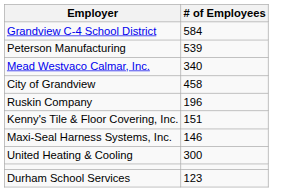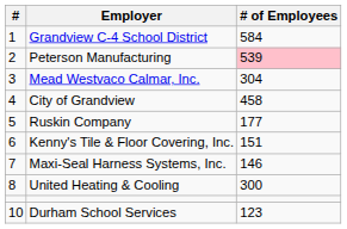+ column: # | 1 | 2 | 3 | 4 | 5 | 6 | 7 | 8 | 10
Peterson Manufacturing | # of Employees: no background -> pink background
Mead Westvaco Calmar, Inc. | # of Employees: 340 -> 304
Ruskin Company | # of Employees: 196 -> 177
